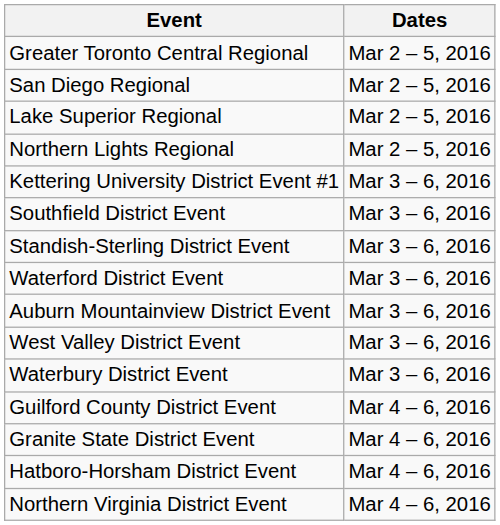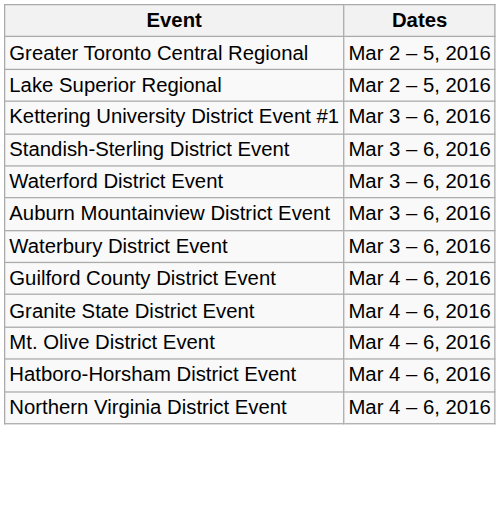- row: San Diego Regional | Mar 2 – 5, 2016
- row: Northern Lights Regional | Mar 2 – 5, 2016
- row: Southfield District Event | Mar 3 – 6, 2016
- row: West Valley District Event | Mar 3 – 6, 2016
+ row: Mt. Olive District Event | Mar 4 – 6, 2016
